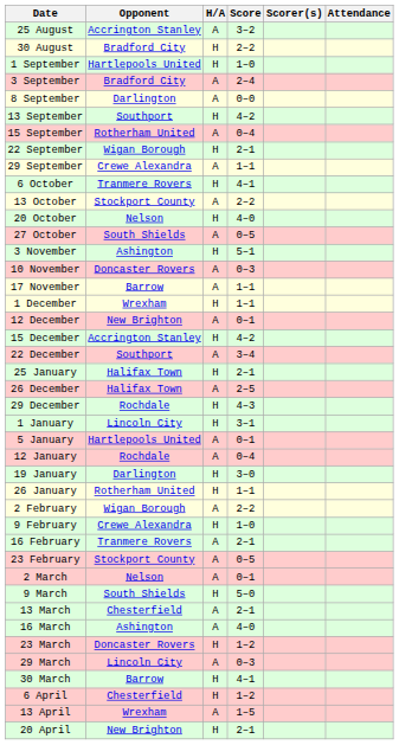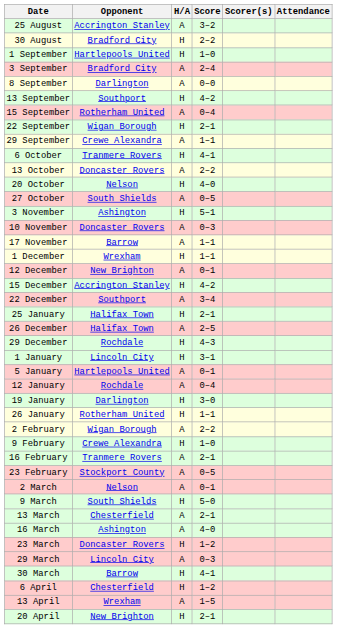13 October | Opponent: Stockport County -> Doncaster Rovers
